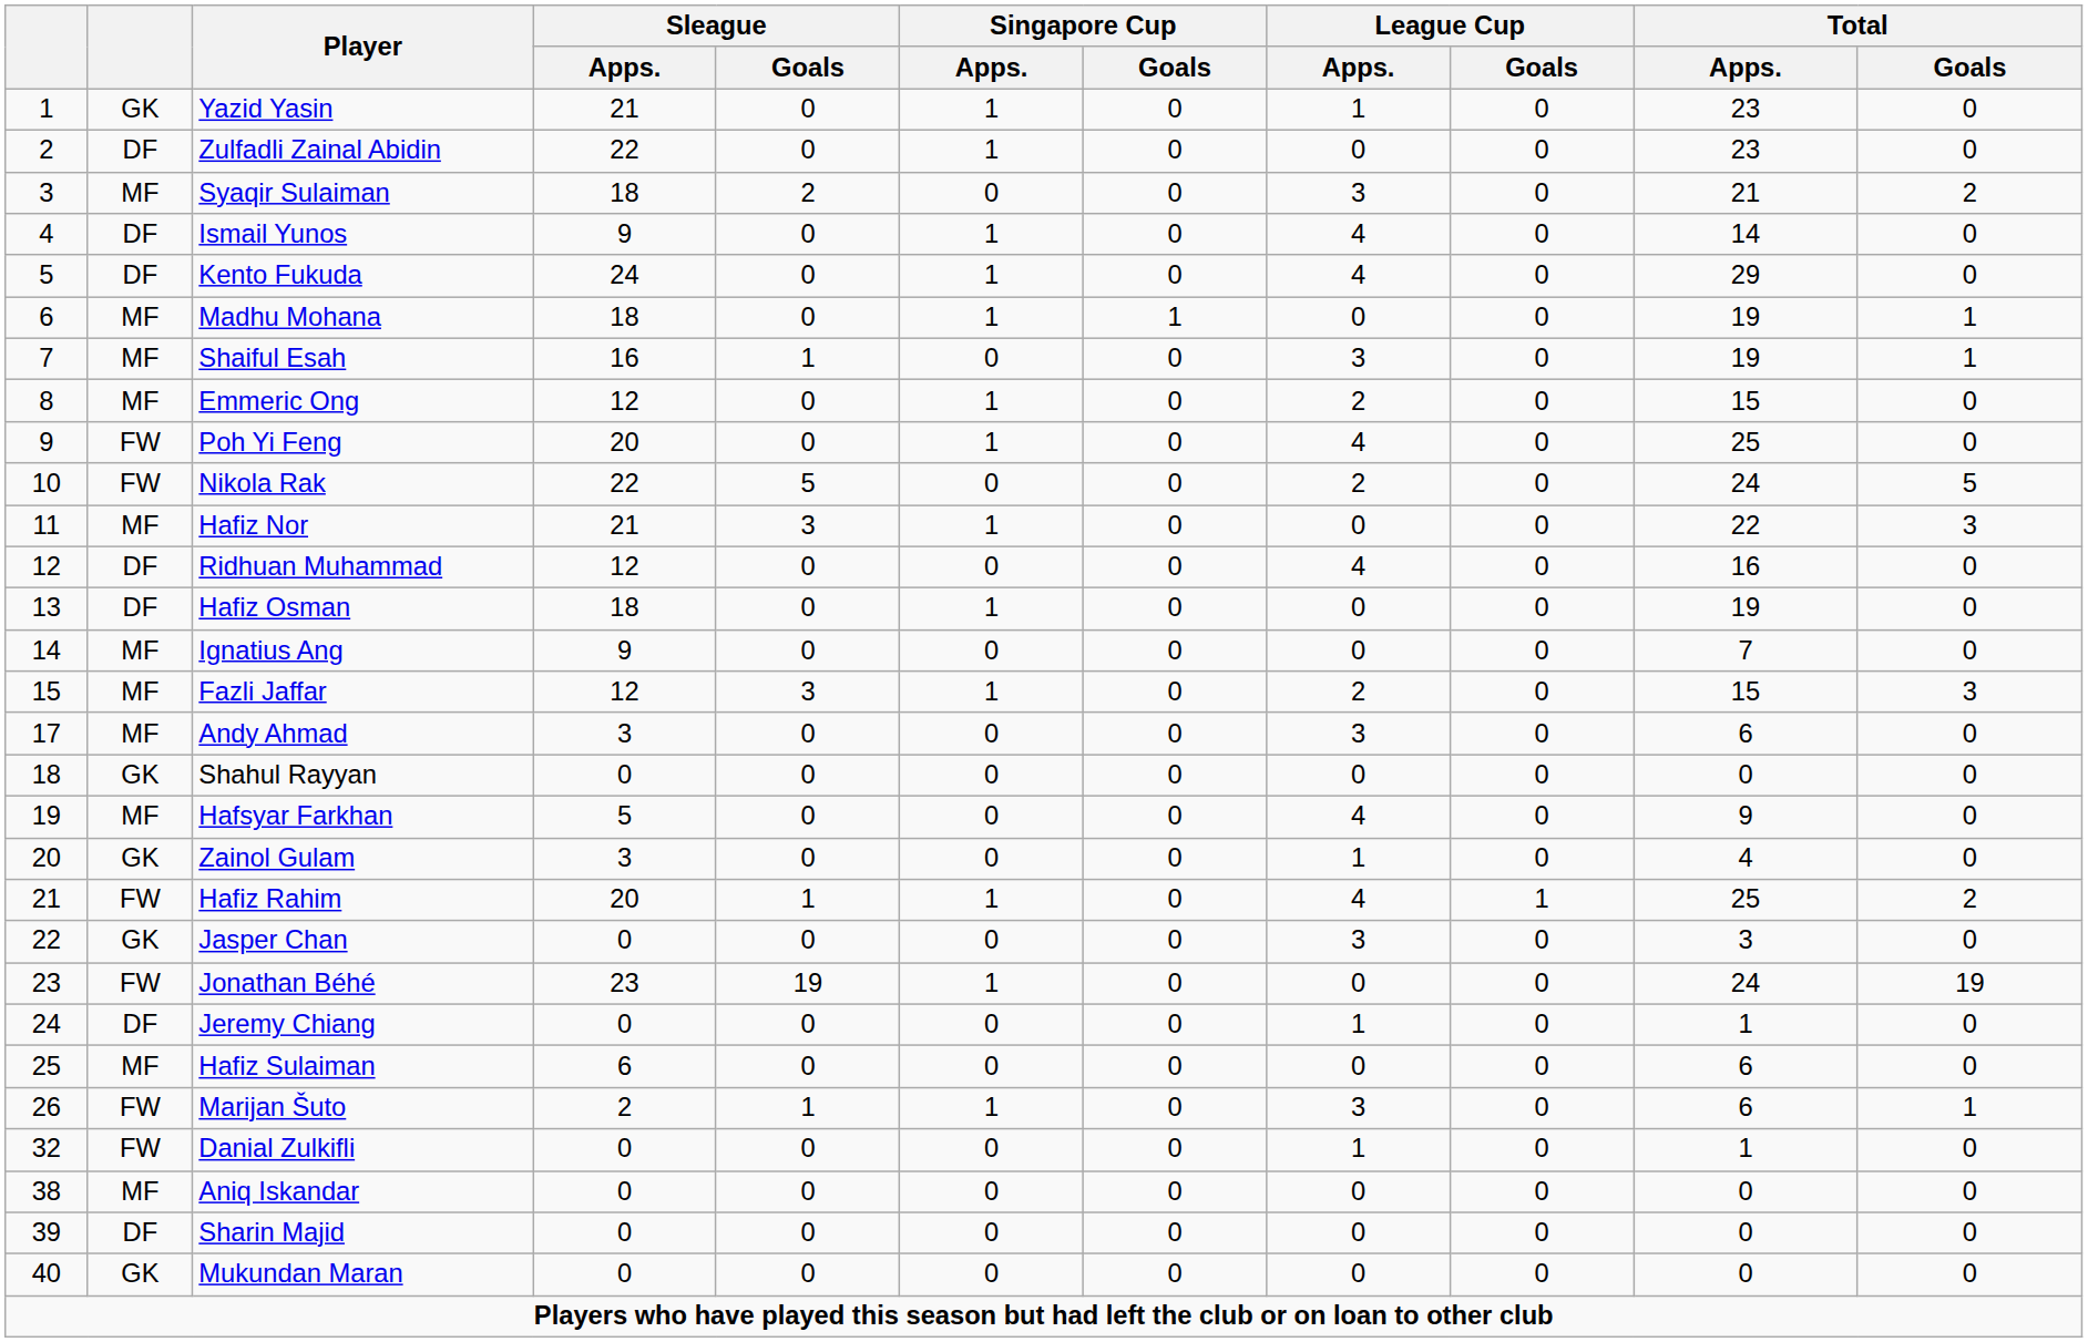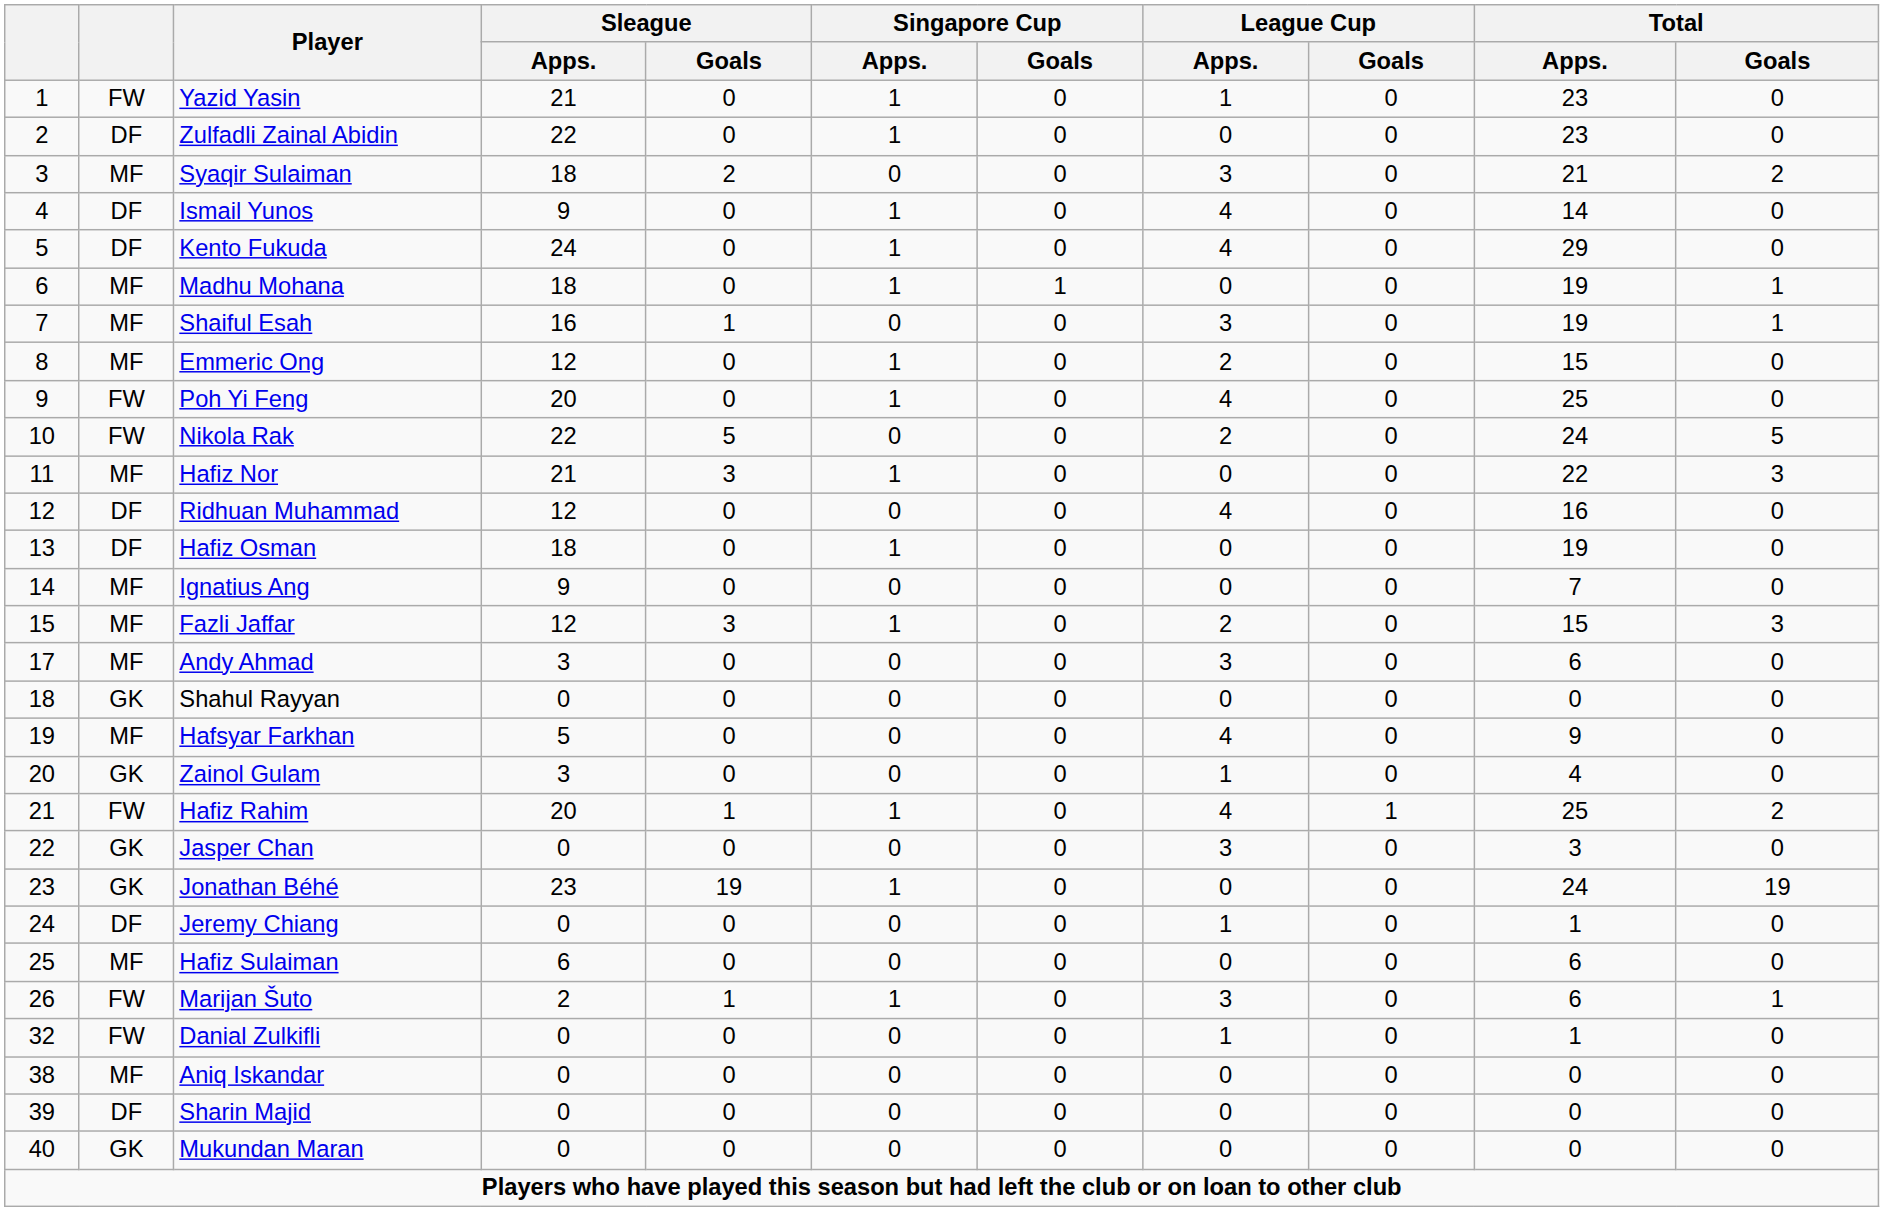Yazid Yasin | column 2: GK -> FW
Jonathan Béhé | column 2: FW -> GK
